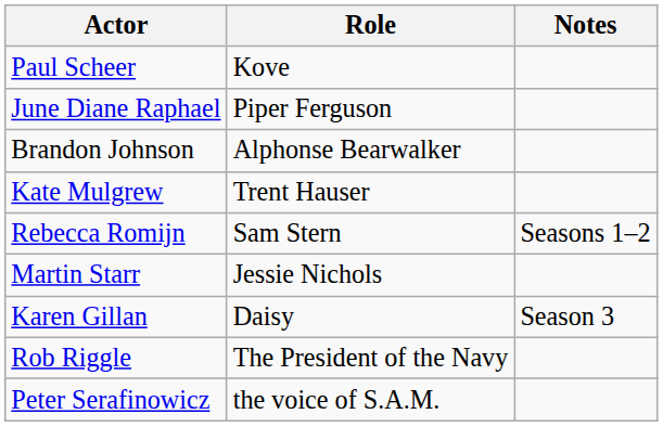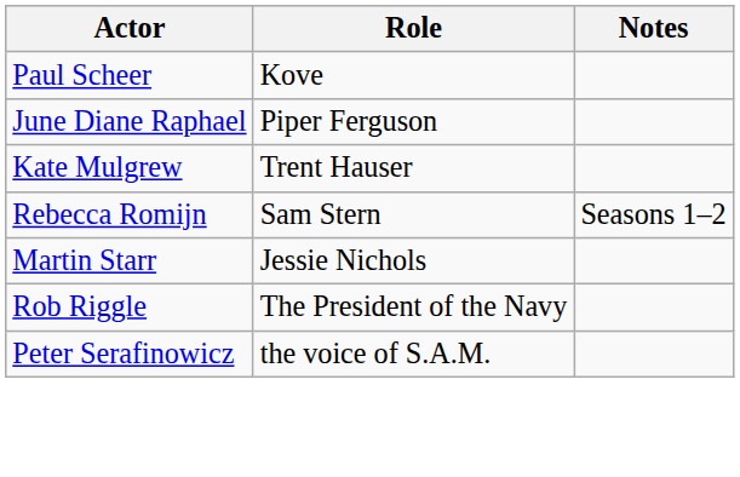- row: Brandon Johnson | Alphonse Bearwalker
- row: Karen Gillan | Daisy | Season 3
